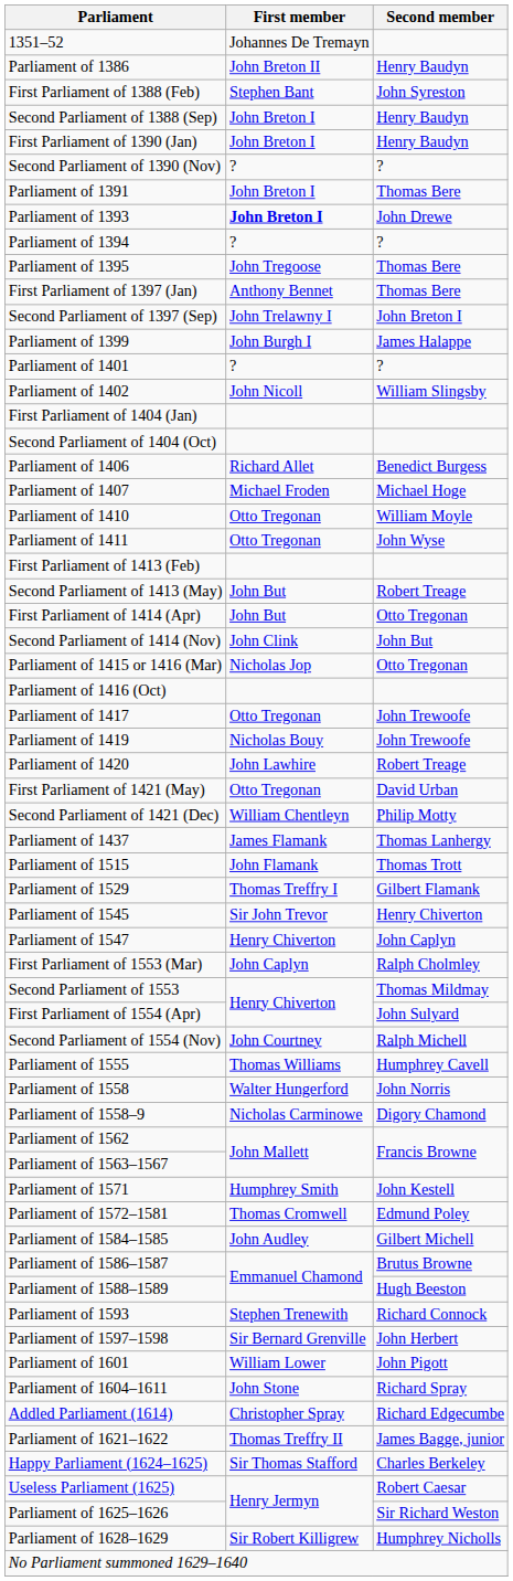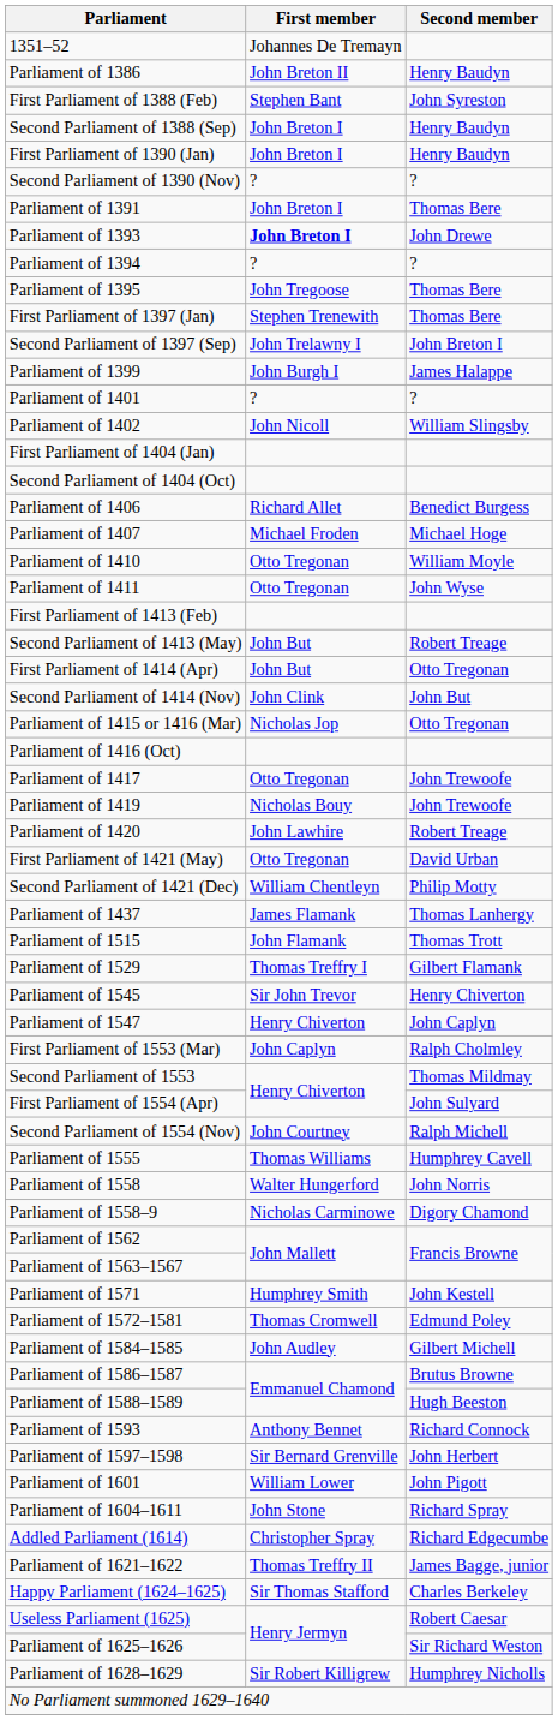First Parliament of 1397 (Jan) | First member: Anthony Bennet -> Stephen Trenewith
Parliament of 1593 | First member: Stephen Trenewith -> Anthony Bennet
